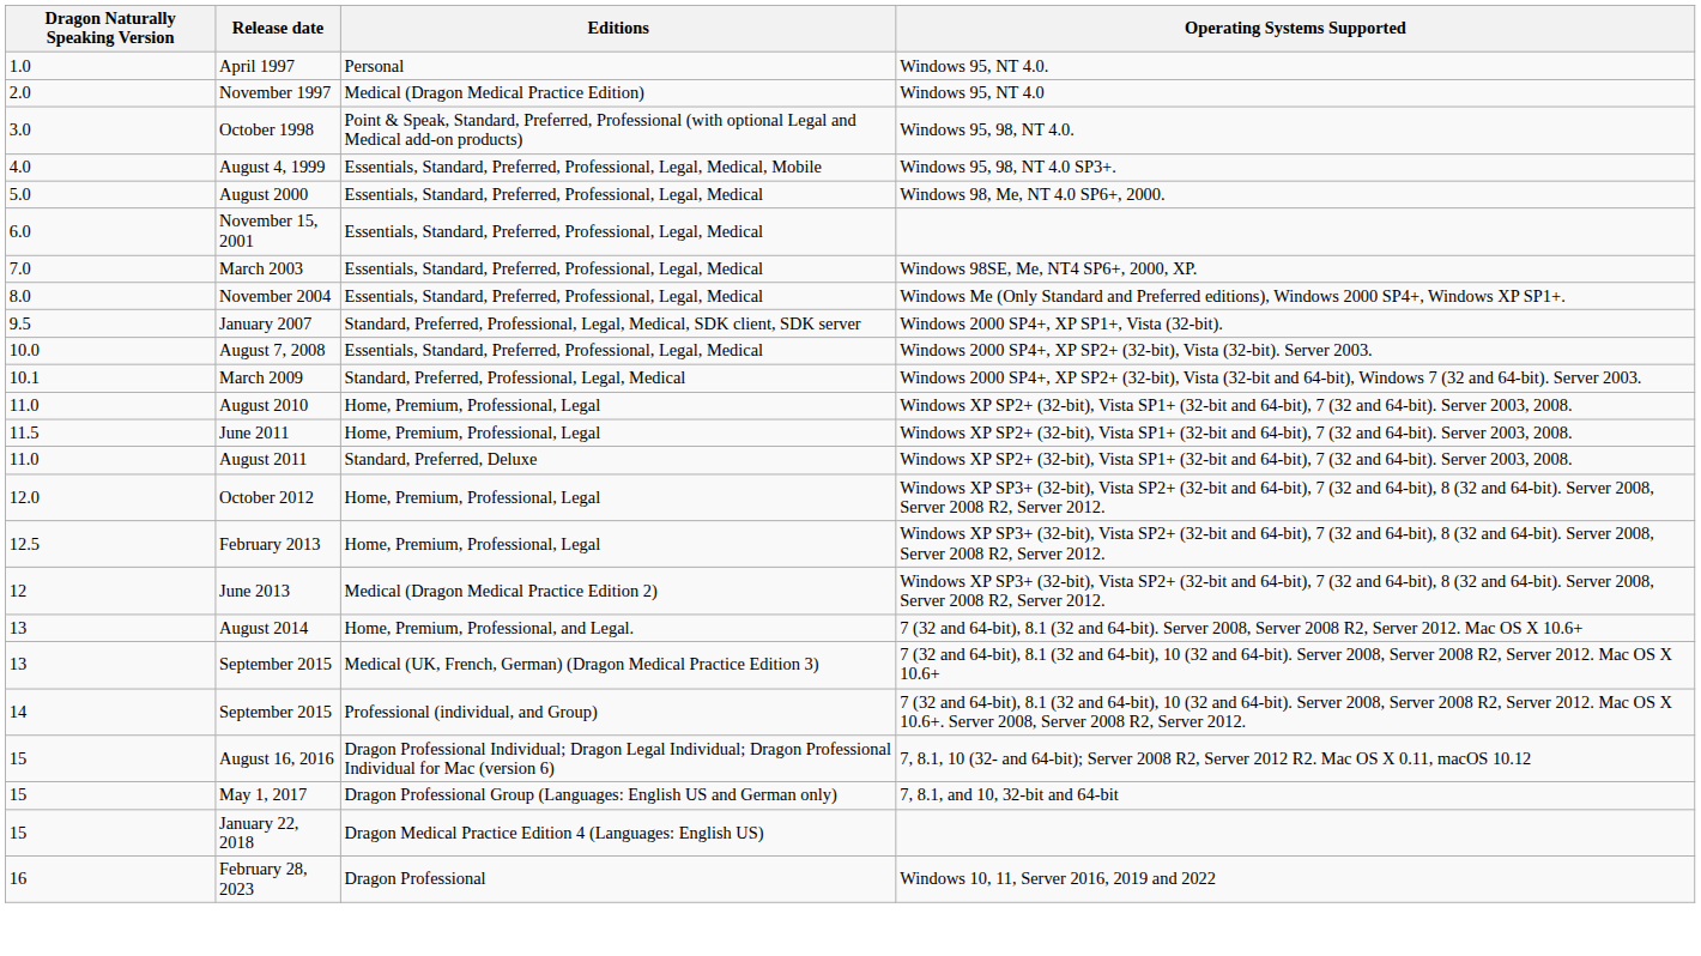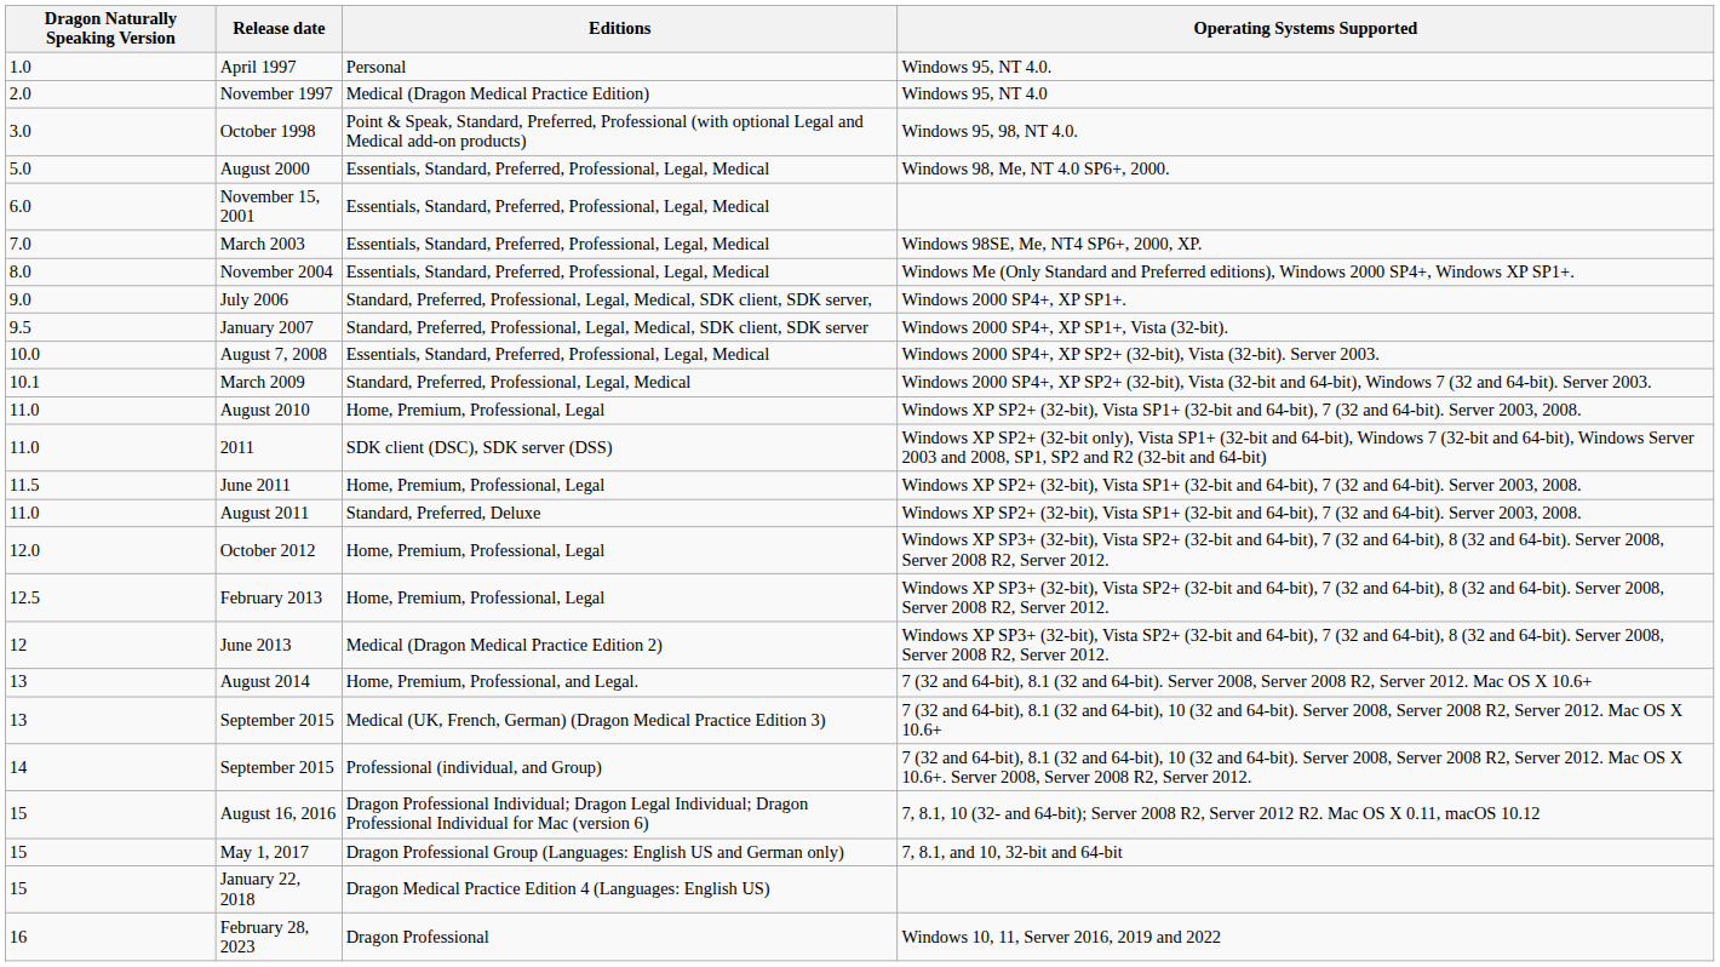- row: 4.0 | August 4, 1999 | Essentials, Standard, Preferred, Professional, Legal, Medical, Mobile | Windows 95, 98, NT 4.0 SP3+.
+ row: 9.0 | July 2006 | Standard, Preferred, Professional, Legal, Medical, SDK client, SDK server, | Windows 2000 SP4+, XP SP1+.
+ row: 11.0 | 2011 | SDK client (DSC), SDK server (DSS) | Windows XP SP2+ (32-bit only), Vista SP1+ (32-bit and 64-bit), Windows 7 (32-bit and 64-bit), Windows Server 2003 and 2008, SP1, SP2 and R2 (32-bit and 64-bit)
